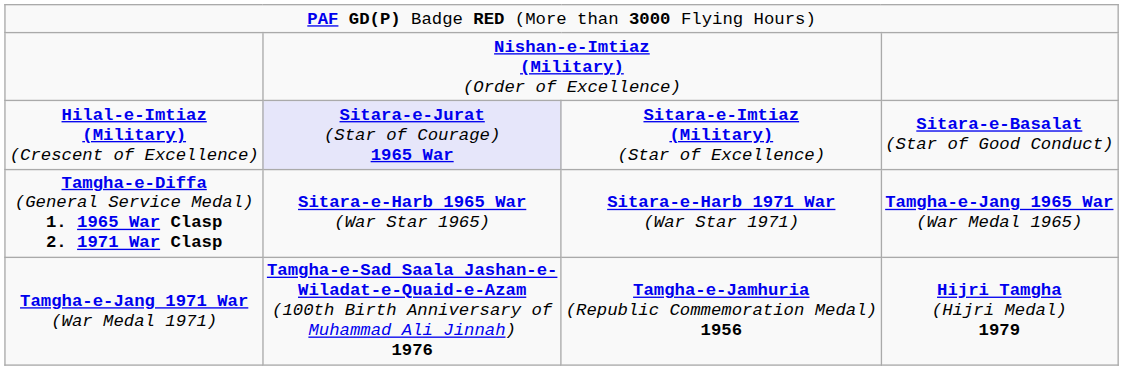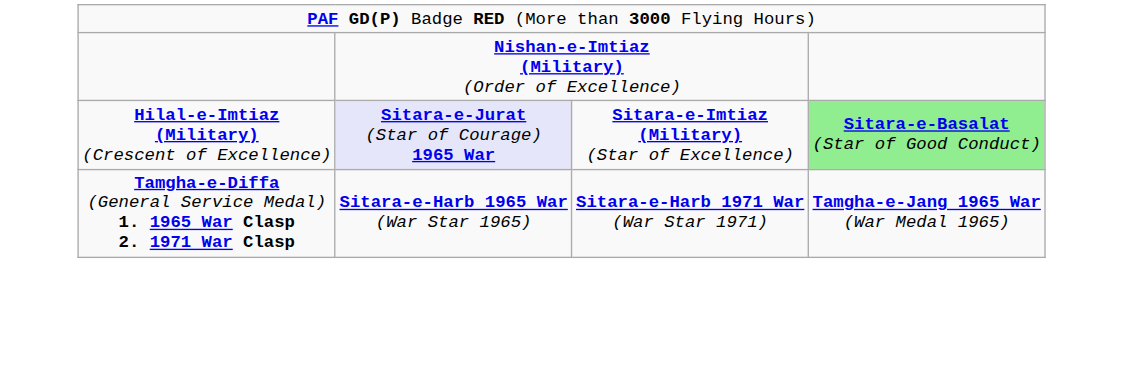Hilal-e-Imtiaz (Military) (Crescent of Excellence) | column 4: no background -> lightgreen background
- row: Tamgha-e-Jang 1971 War (War Medal 1971) | Tamgha-e-Sad Saala Jashan-e- Wiladat-e-Quaid-e-Azam (100th Birth Anniversary of Muhammad Ali Jinnah) 1976 | Tamgha-e-Jamhuria (Republic Commemoration Medal) 1956 | Hijri Tamgha (Hijri Medal) 1979
